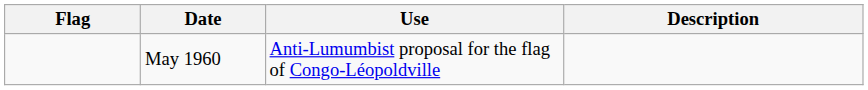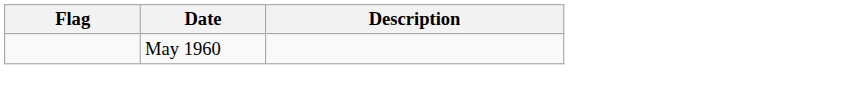- column: Use | Anti-Lumumbist proposal for the flag of Congo-Léopoldville
